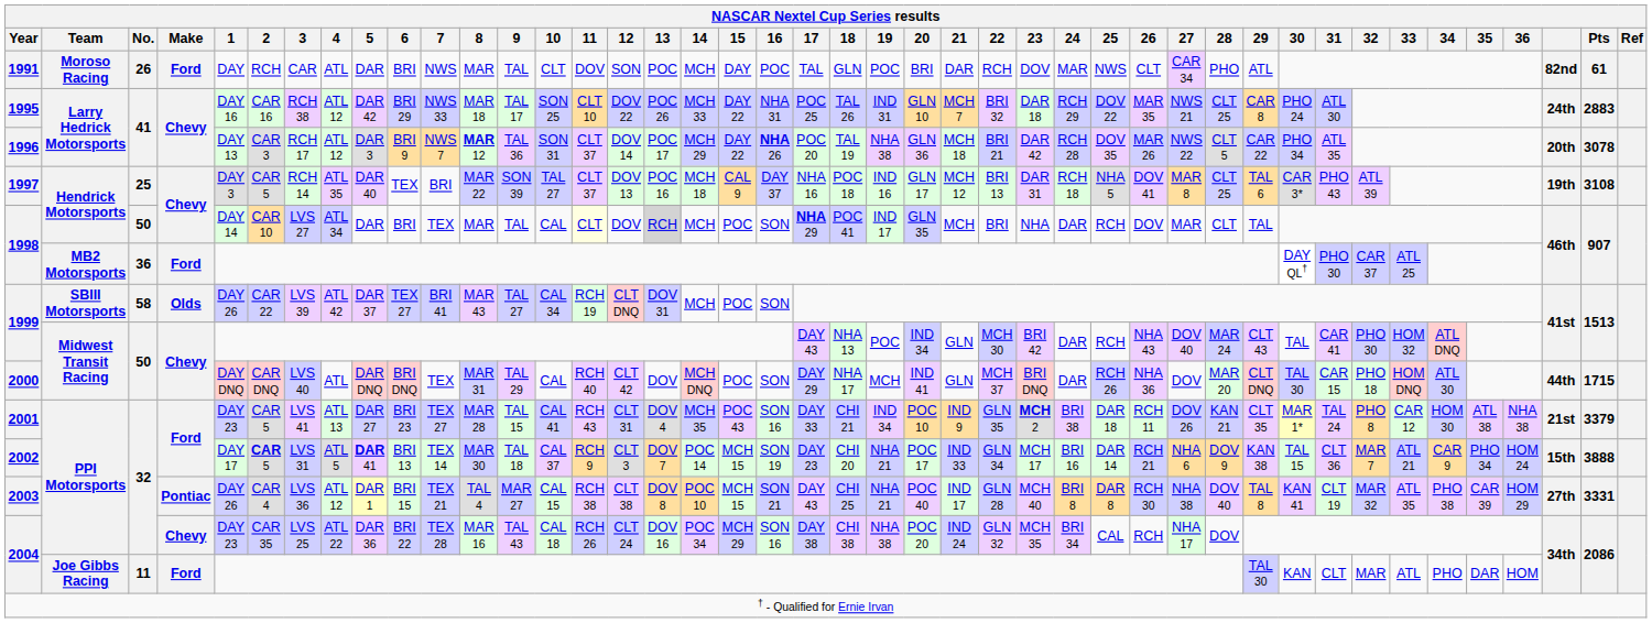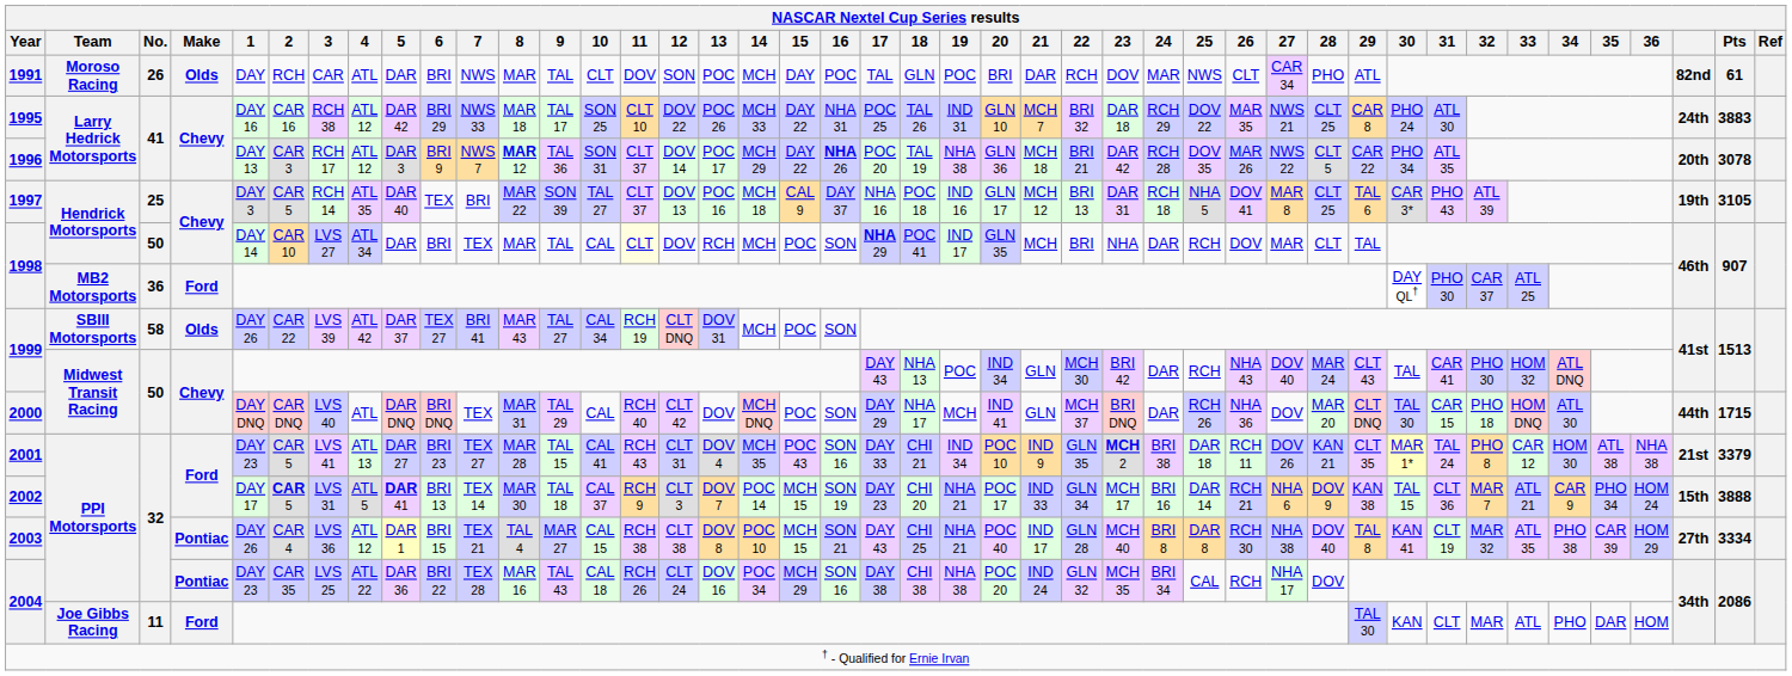1991 | Make: Ford -> Olds
1995 | Pts: 2883 -> 3883
1997 | Pts: 3108 -> 3105
1998 / Hendrick Motorsports | 13: lightgrey background -> no background
2003 | Pts: 3331 -> 3334
2004 / PPI Motorsports | Make: Chevy -> Pontiac
